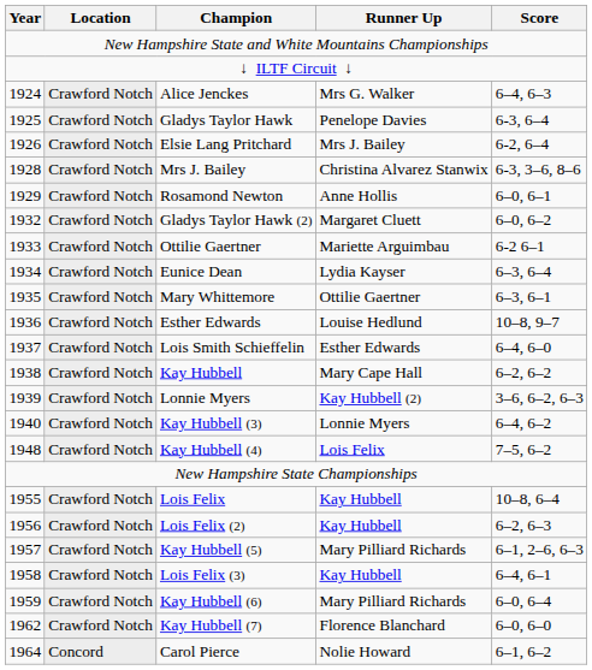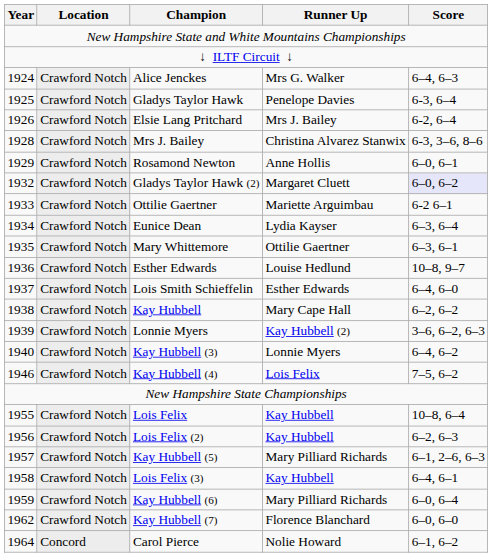Gladys Taylor Hawk (2) | Score: no background -> lavender background
Kay Hubbell (4) | Year: 1948 -> 1946
